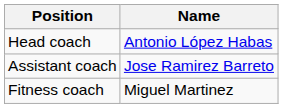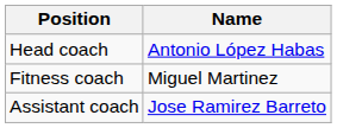rows swapped: Assistant coach <-> Fitness coach
